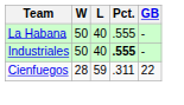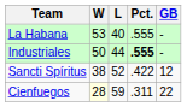La Habana | W: 50 -> 53
Industriales | L: 40 -> 44
+ row: Sancti Spíritus | 38 | 52 | .422 | 12
Cienfuegos | W: no background -> lightyellow background
